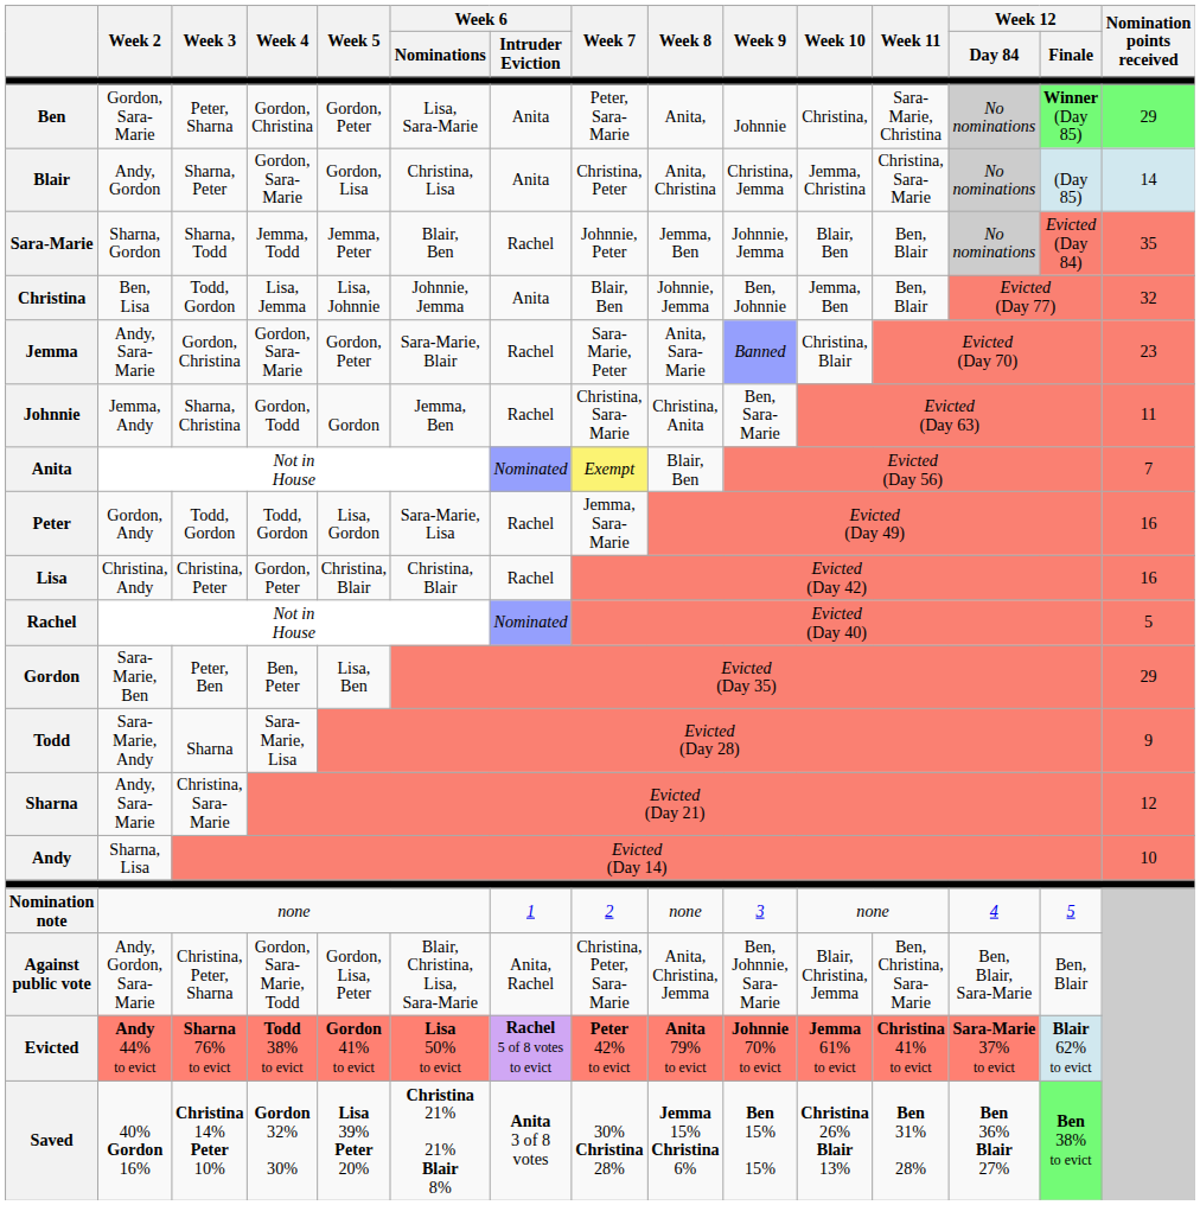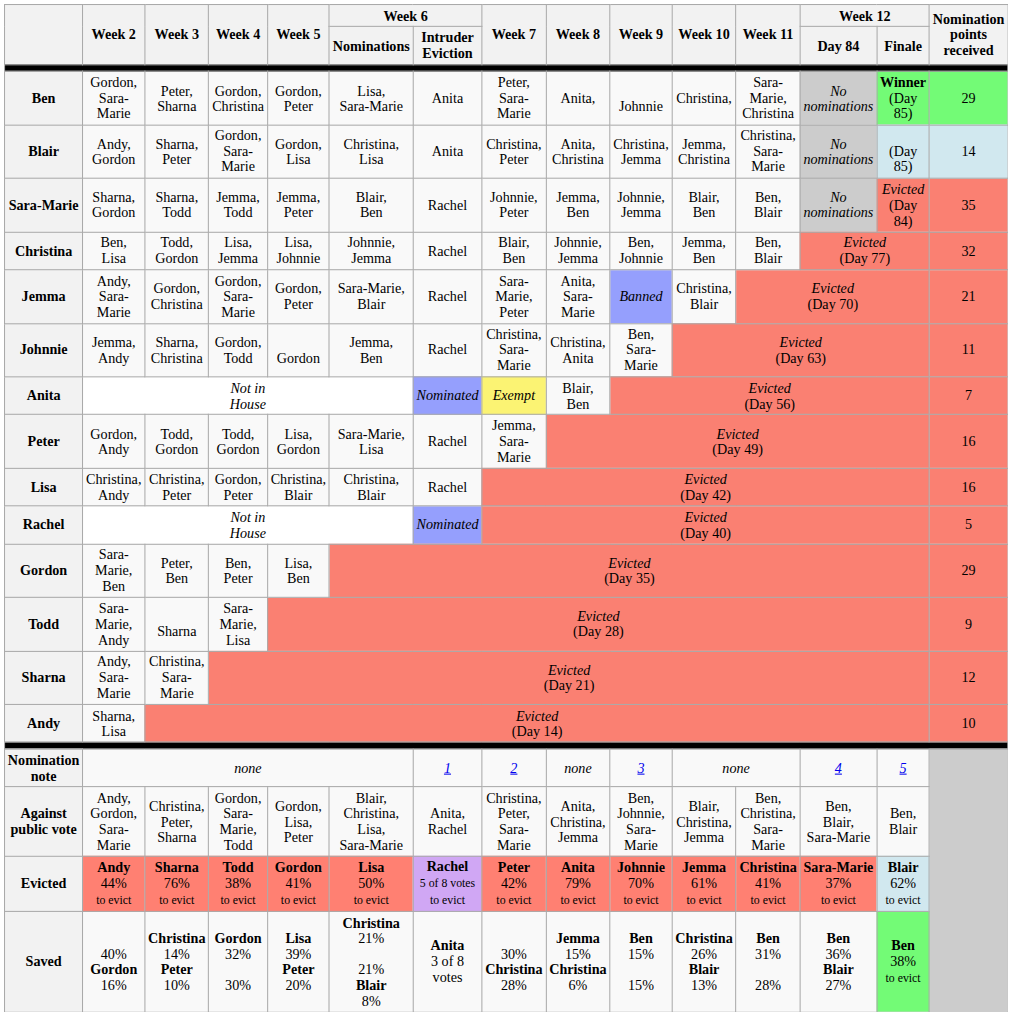Christina | Week 6 / Intruder Eviction: Anita -> Rachel
Jemma | Nomination points received: 23 -> 21
